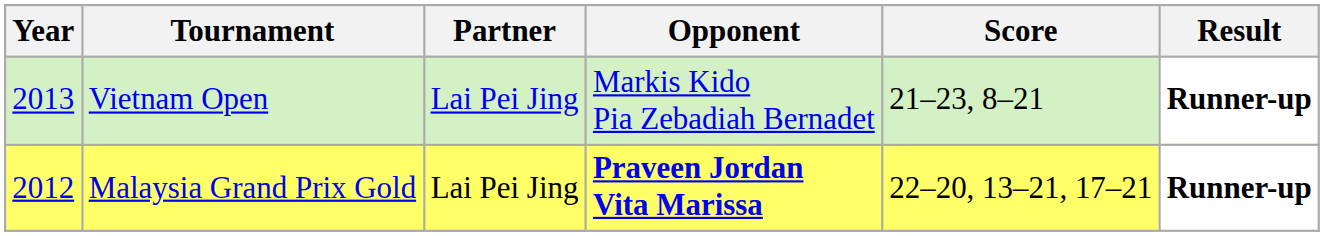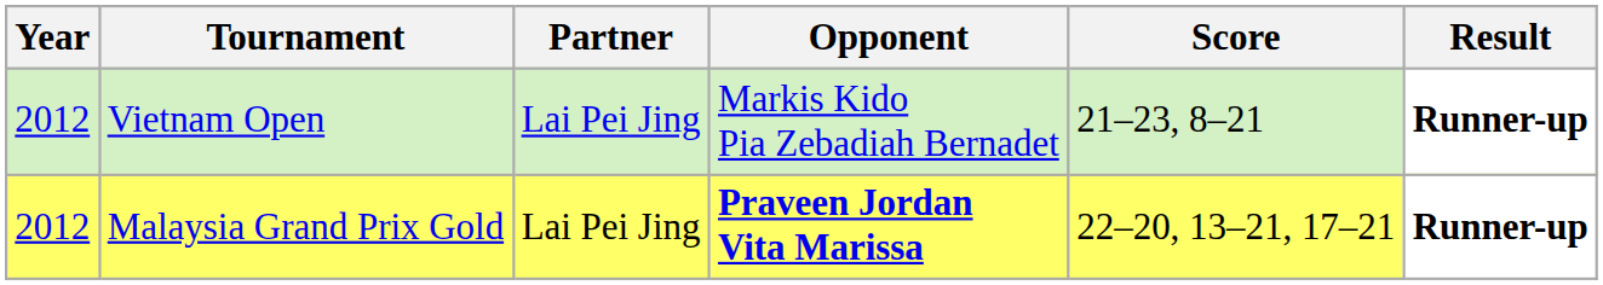Vietnam Open | Year: 2013 -> 2012
